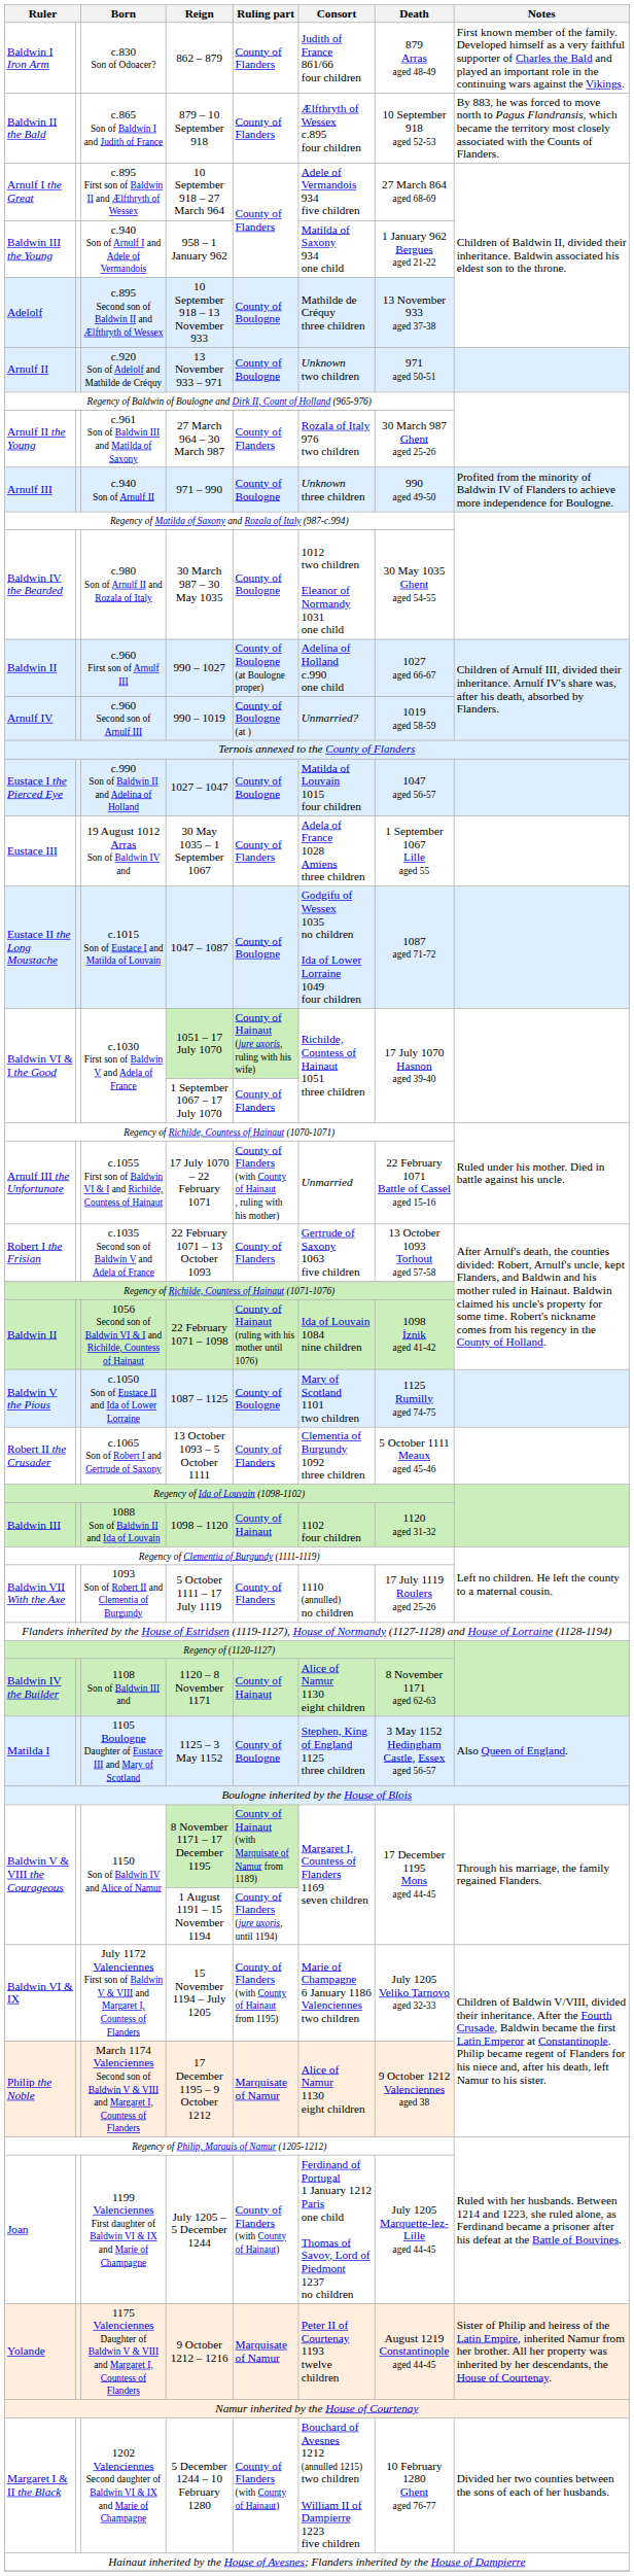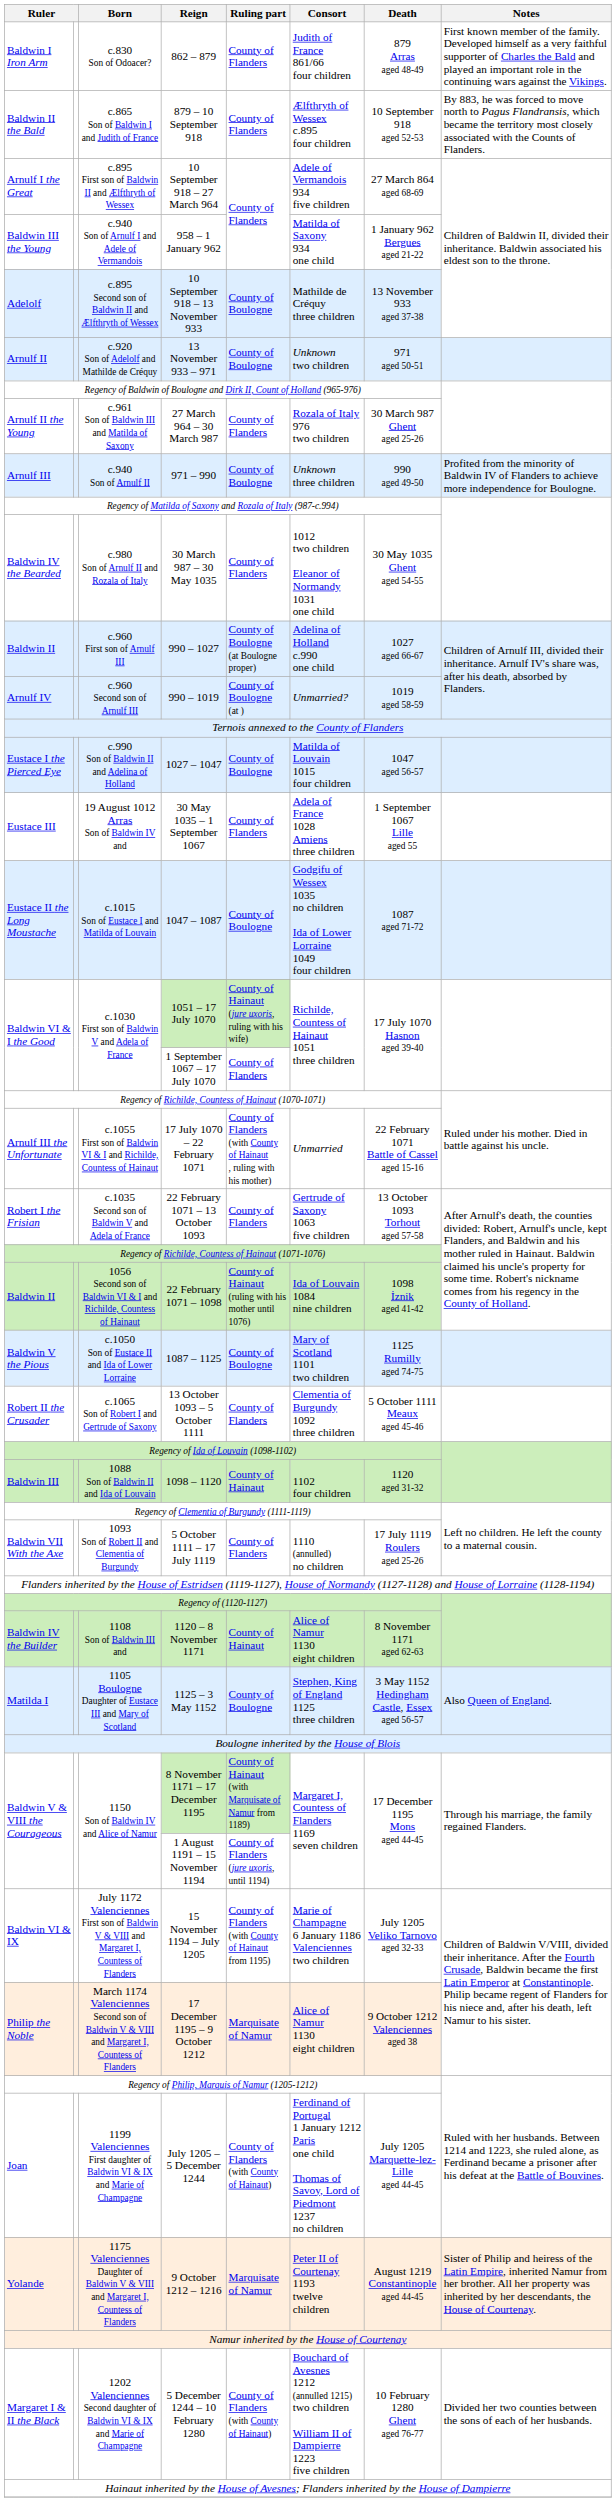30 March 987 – 30 May 1035 | Ruling part: County of Boulogne -> County of Flanders
